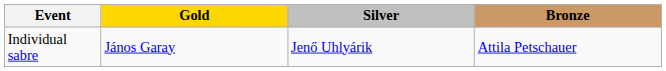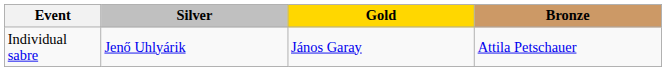columns swapped: Gold <-> Silver
